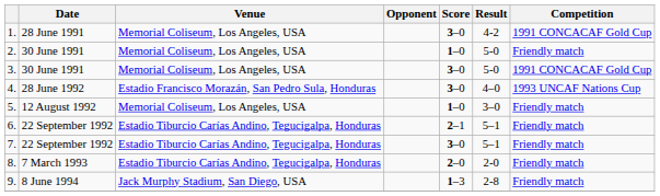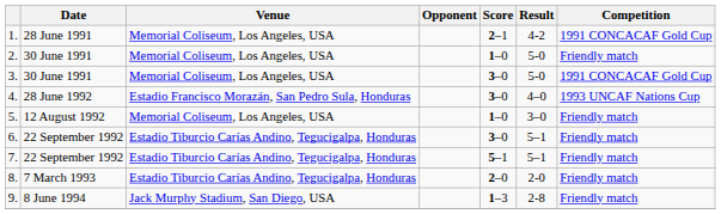1. | Score: 3–0 -> 2–1
6. | Score: 2–1 -> 3–0
7. | Score: 3–0 -> 5–1
